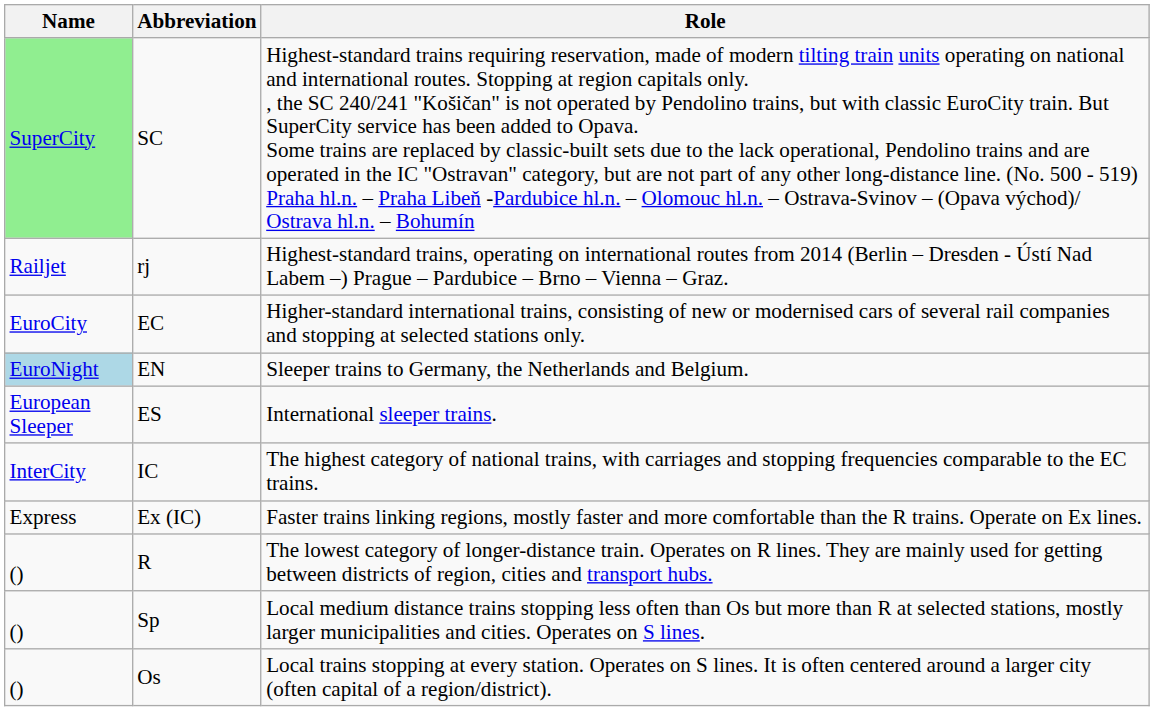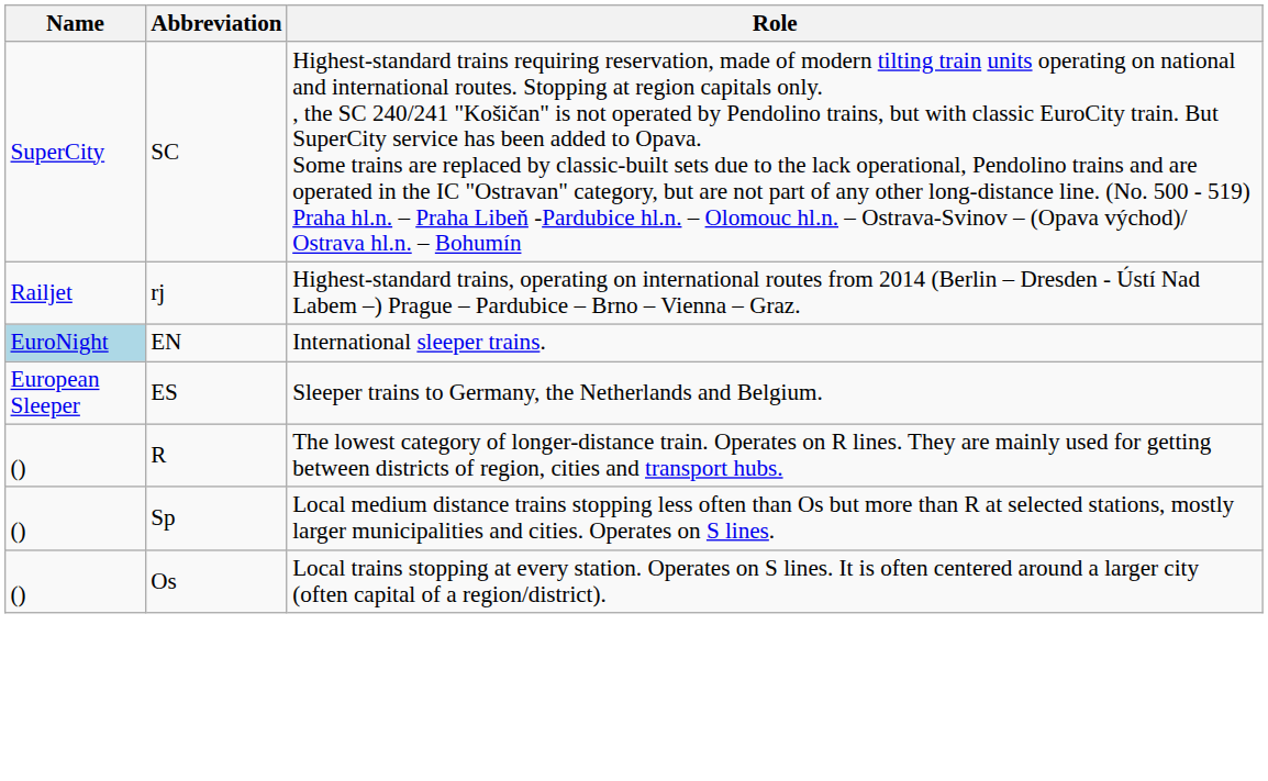SC | Name: lightgreen background -> no background
- row: EuroCity | EC | Higher-standard international trains, consisting of new or modernised cars of several rail companies and stopping at selected stations only.
EN | Role: Sleeper trains to Germany, the Netherlands and Belgium. -> International sleeper trains.
ES | Role: International sleeper trains. -> Sleeper trains to Germany, the Netherlands and Belgium.
- row: InterCity | IC | The highest category of national trains, with carriages and stopping frequencies comparable to the EC trains.
- row: Express | Ex (IC) | Faster trains linking regions, mostly faster and more comfortable than the R trains. Operate on Ex lines.
